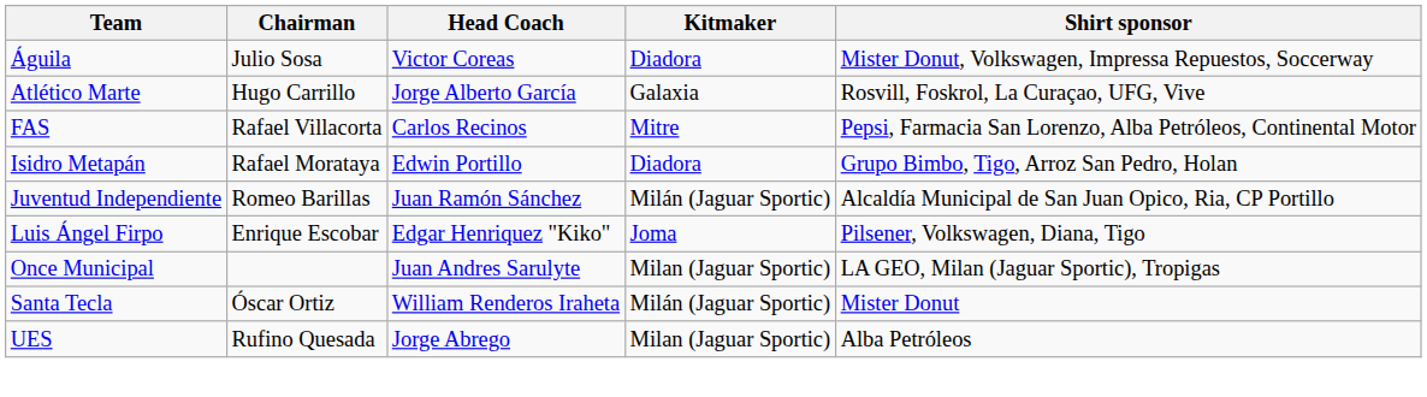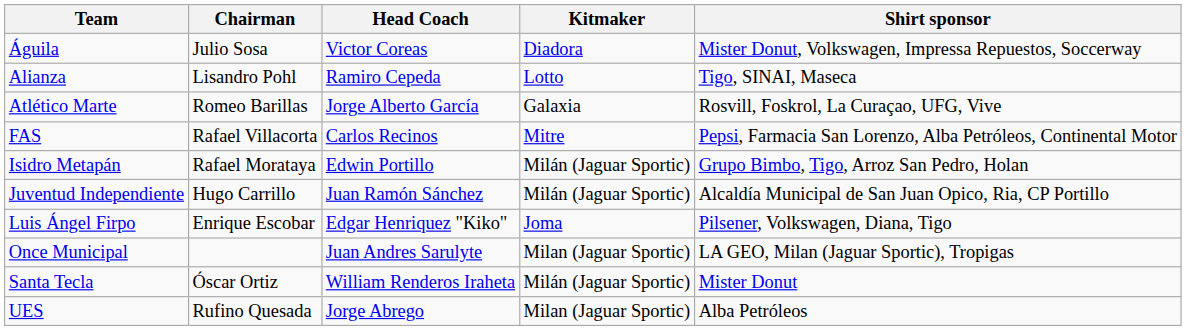+ row: Alianza | Lisandro Pohl | Ramiro Cepeda | Lotto | Tigo, SINAI, Maseca
Atlético Marte | Chairman: Hugo Carrillo -> Romeo Barillas
Isidro Metapán | Kitmaker: Diadora -> Milán (Jaguar Sportic)
Juventud Independiente | Chairman: Romeo Barillas -> Hugo Carrillo
